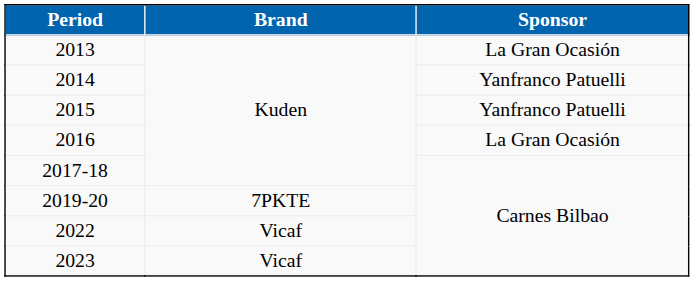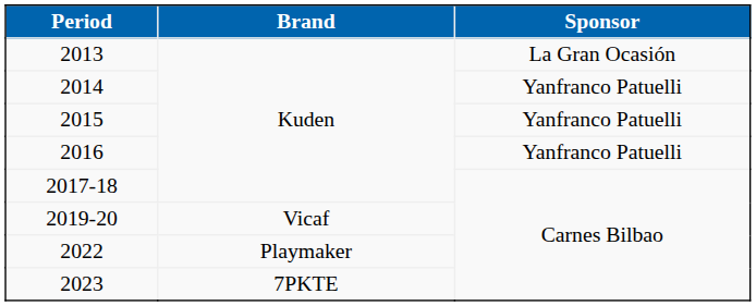2016 | Sponsor: La Gran Ocasión -> Yanfranco Patuelli
2019-20 | Brand: 7PKTE -> Vicaf
2022 | Brand: Vicaf -> Playmaker
2023 | Brand: Vicaf -> 7PKTE
